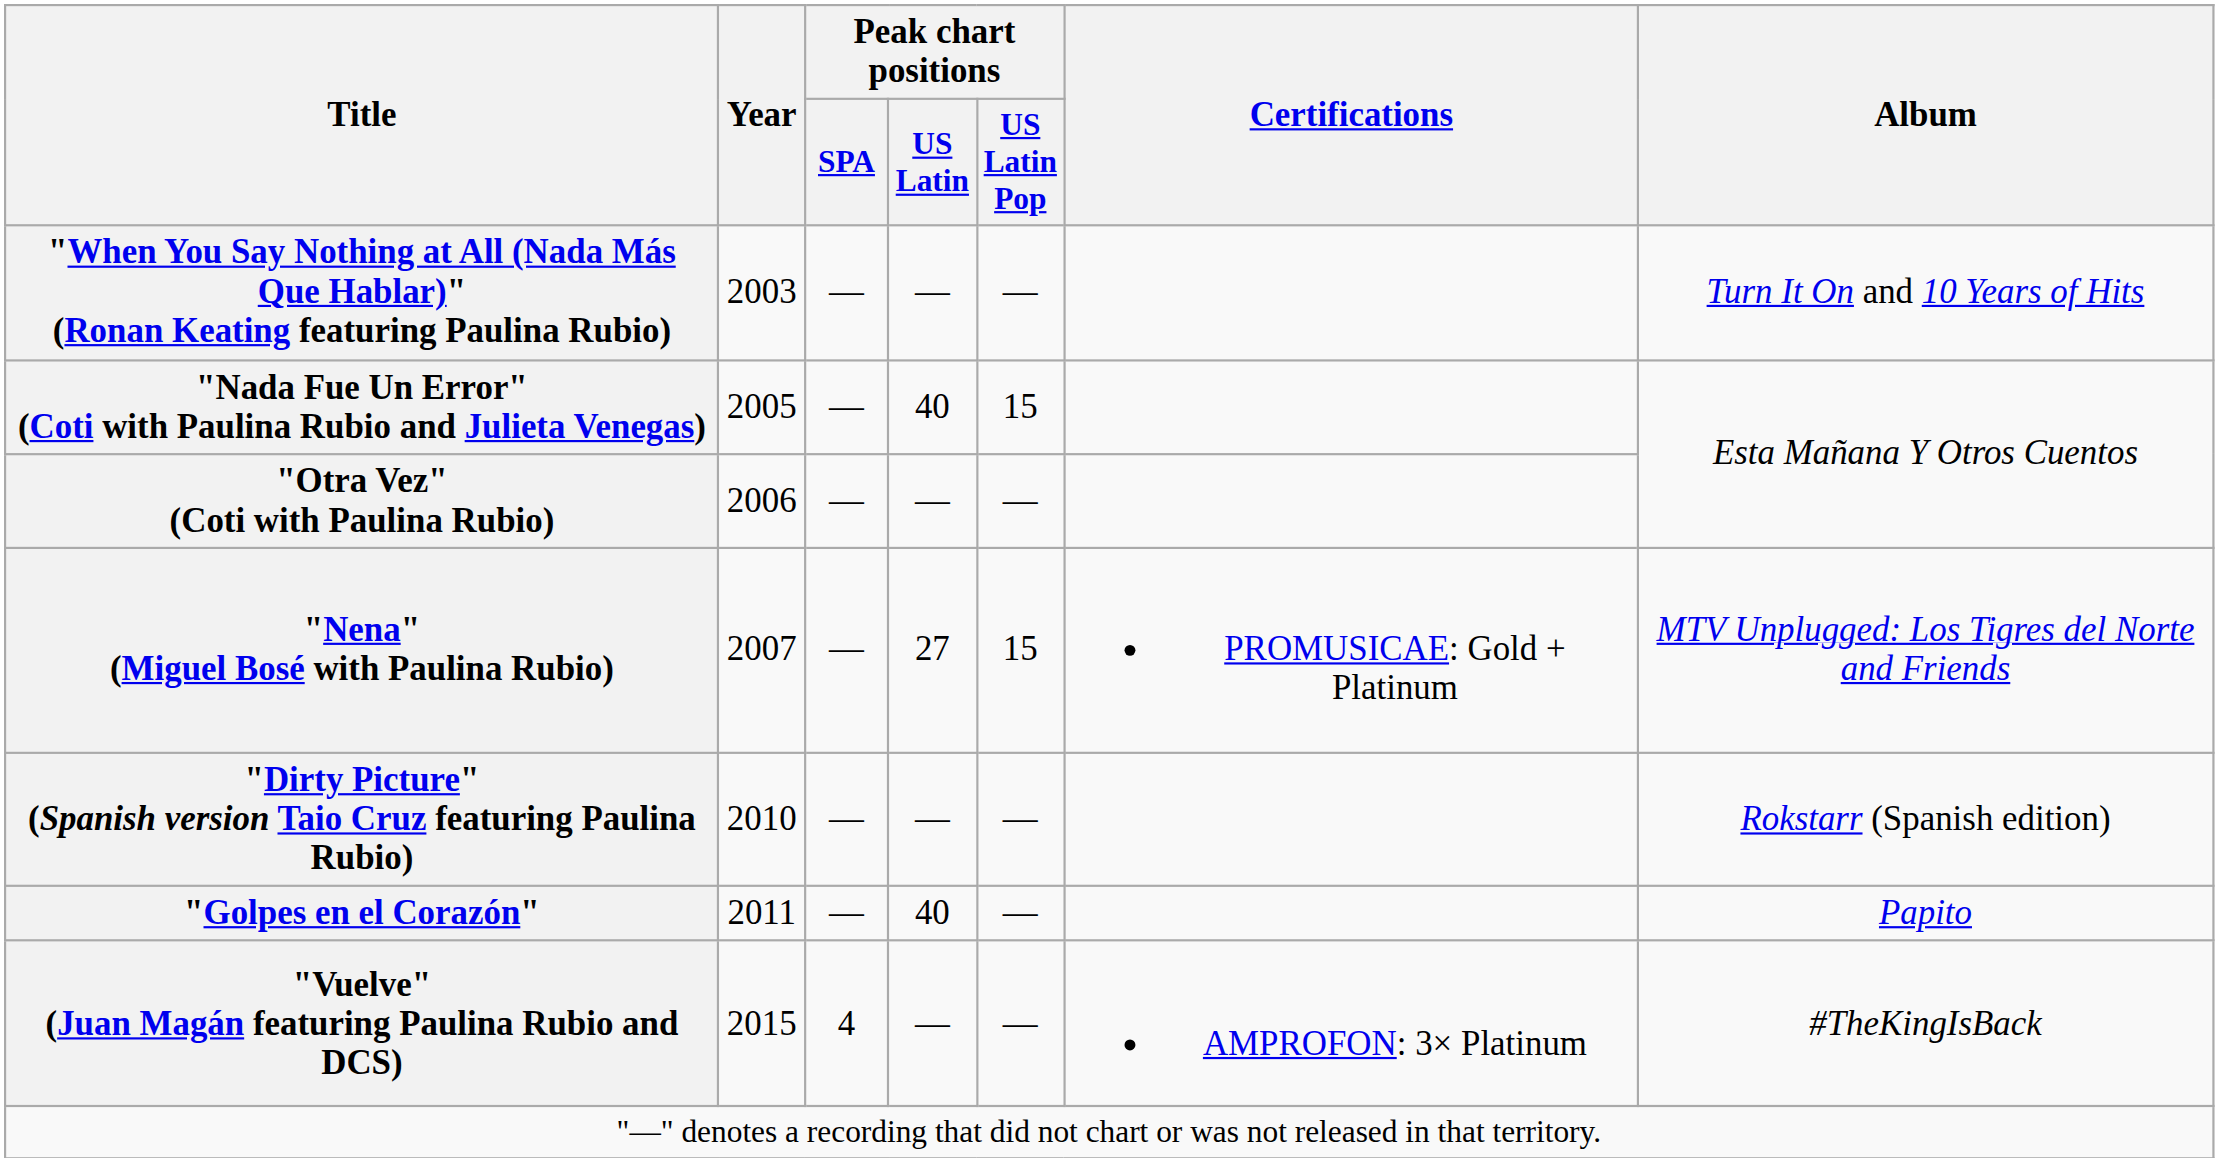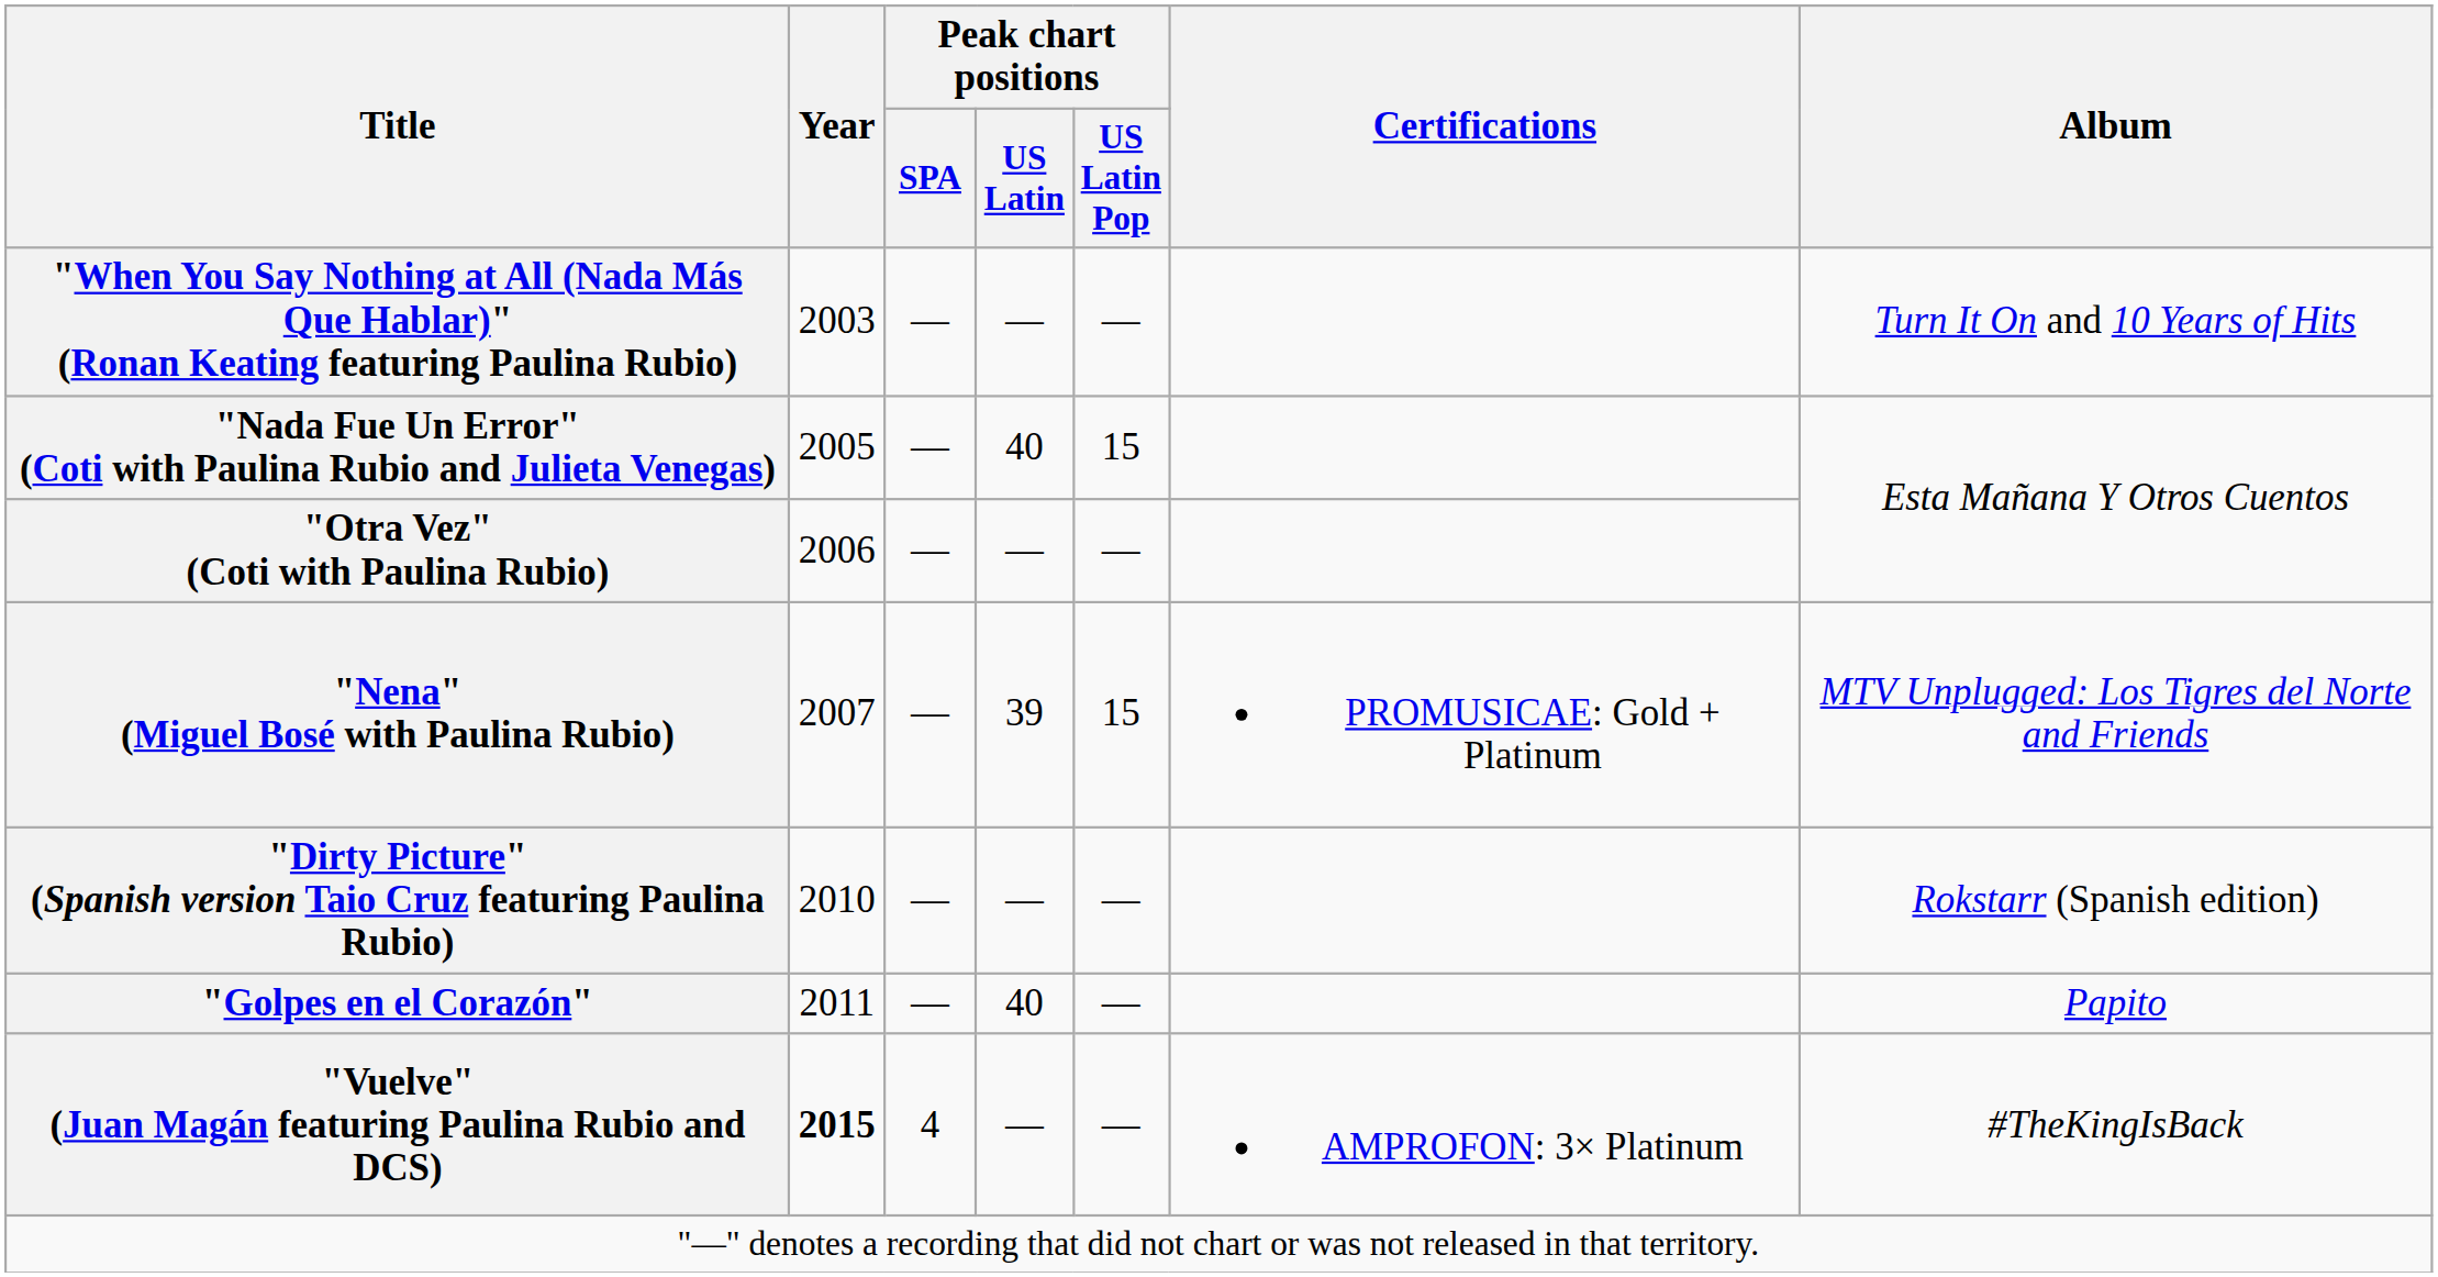"Nena" (Miguel Bosé with Paulina Rubio) | Peak chart positions / US Latin: 27 -> 39
"Vuelve" (Juan Magán featuring Paulina Rubio and DCS) | Year: normal -> bold
